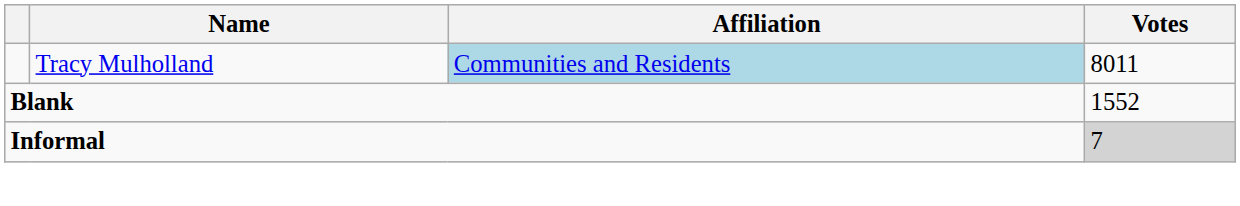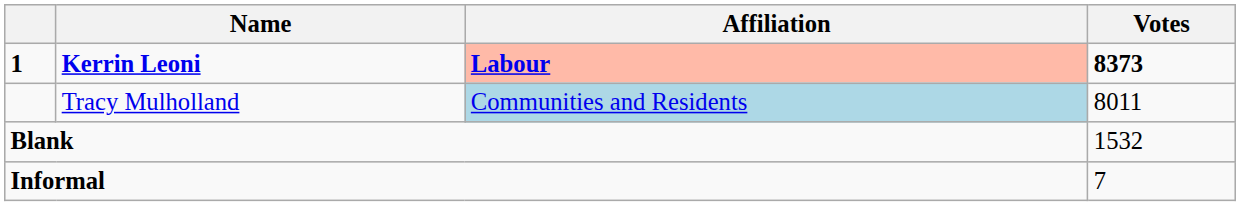+ row: 1 | Kerrin Leoni | Labour | 8373
Blank | Votes: 1552 -> 1532
Informal | Votes: lightgrey background -> no background
